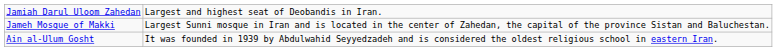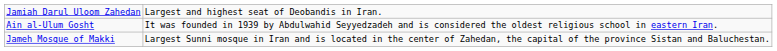rows swapped: Jameh Mosque of Makki <-> Ain al-Ulum Gosht
